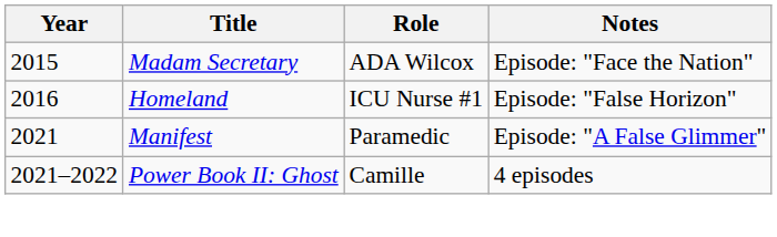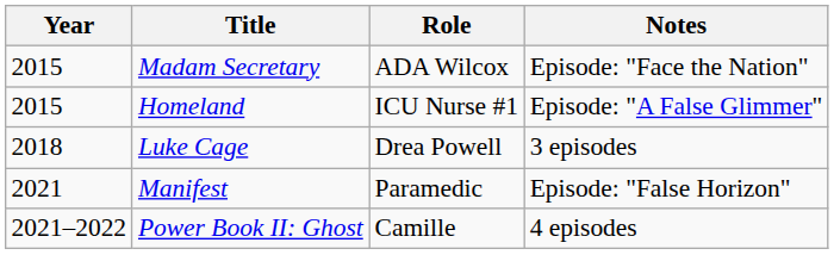Homeland | Year: 2016 -> 2015
Homeland | Notes: Episode: "False Horizon" -> Episode: "A False Glimmer"
+ row: 2018 | Luke Cage | Drea Powell | 3 episodes
Manifest | Notes: Episode: "A False Glimmer" -> Episode: "False Horizon"
